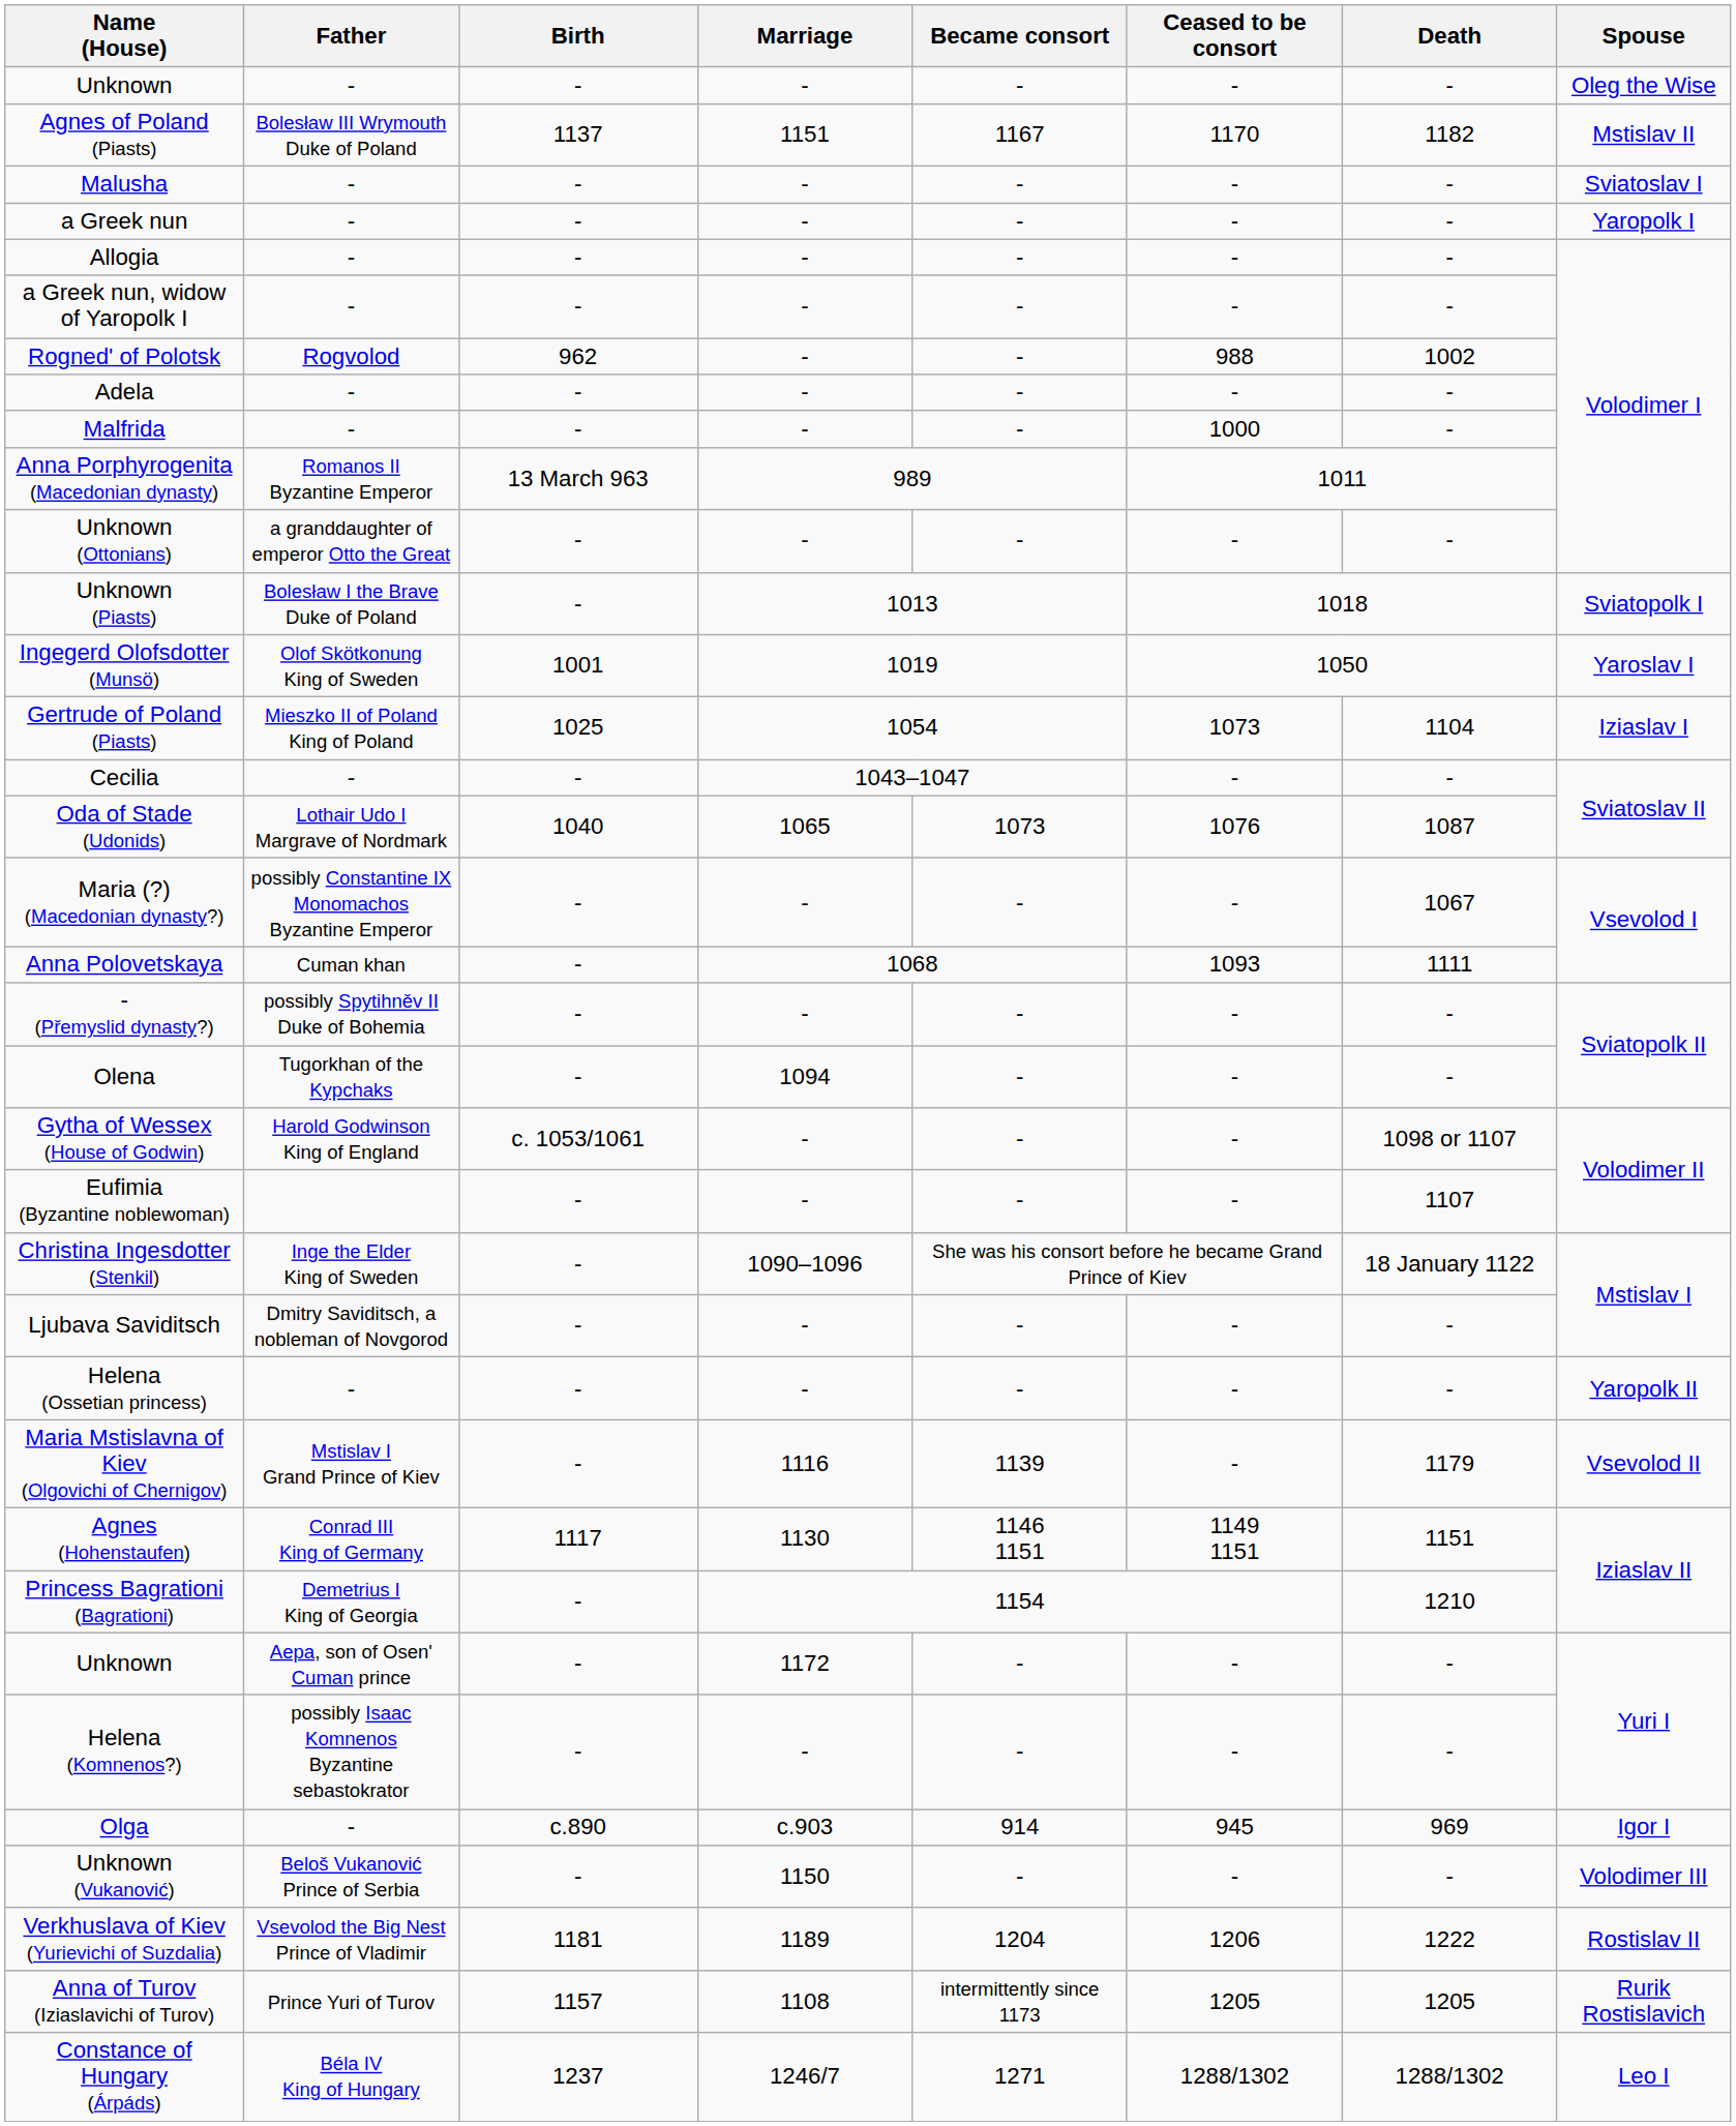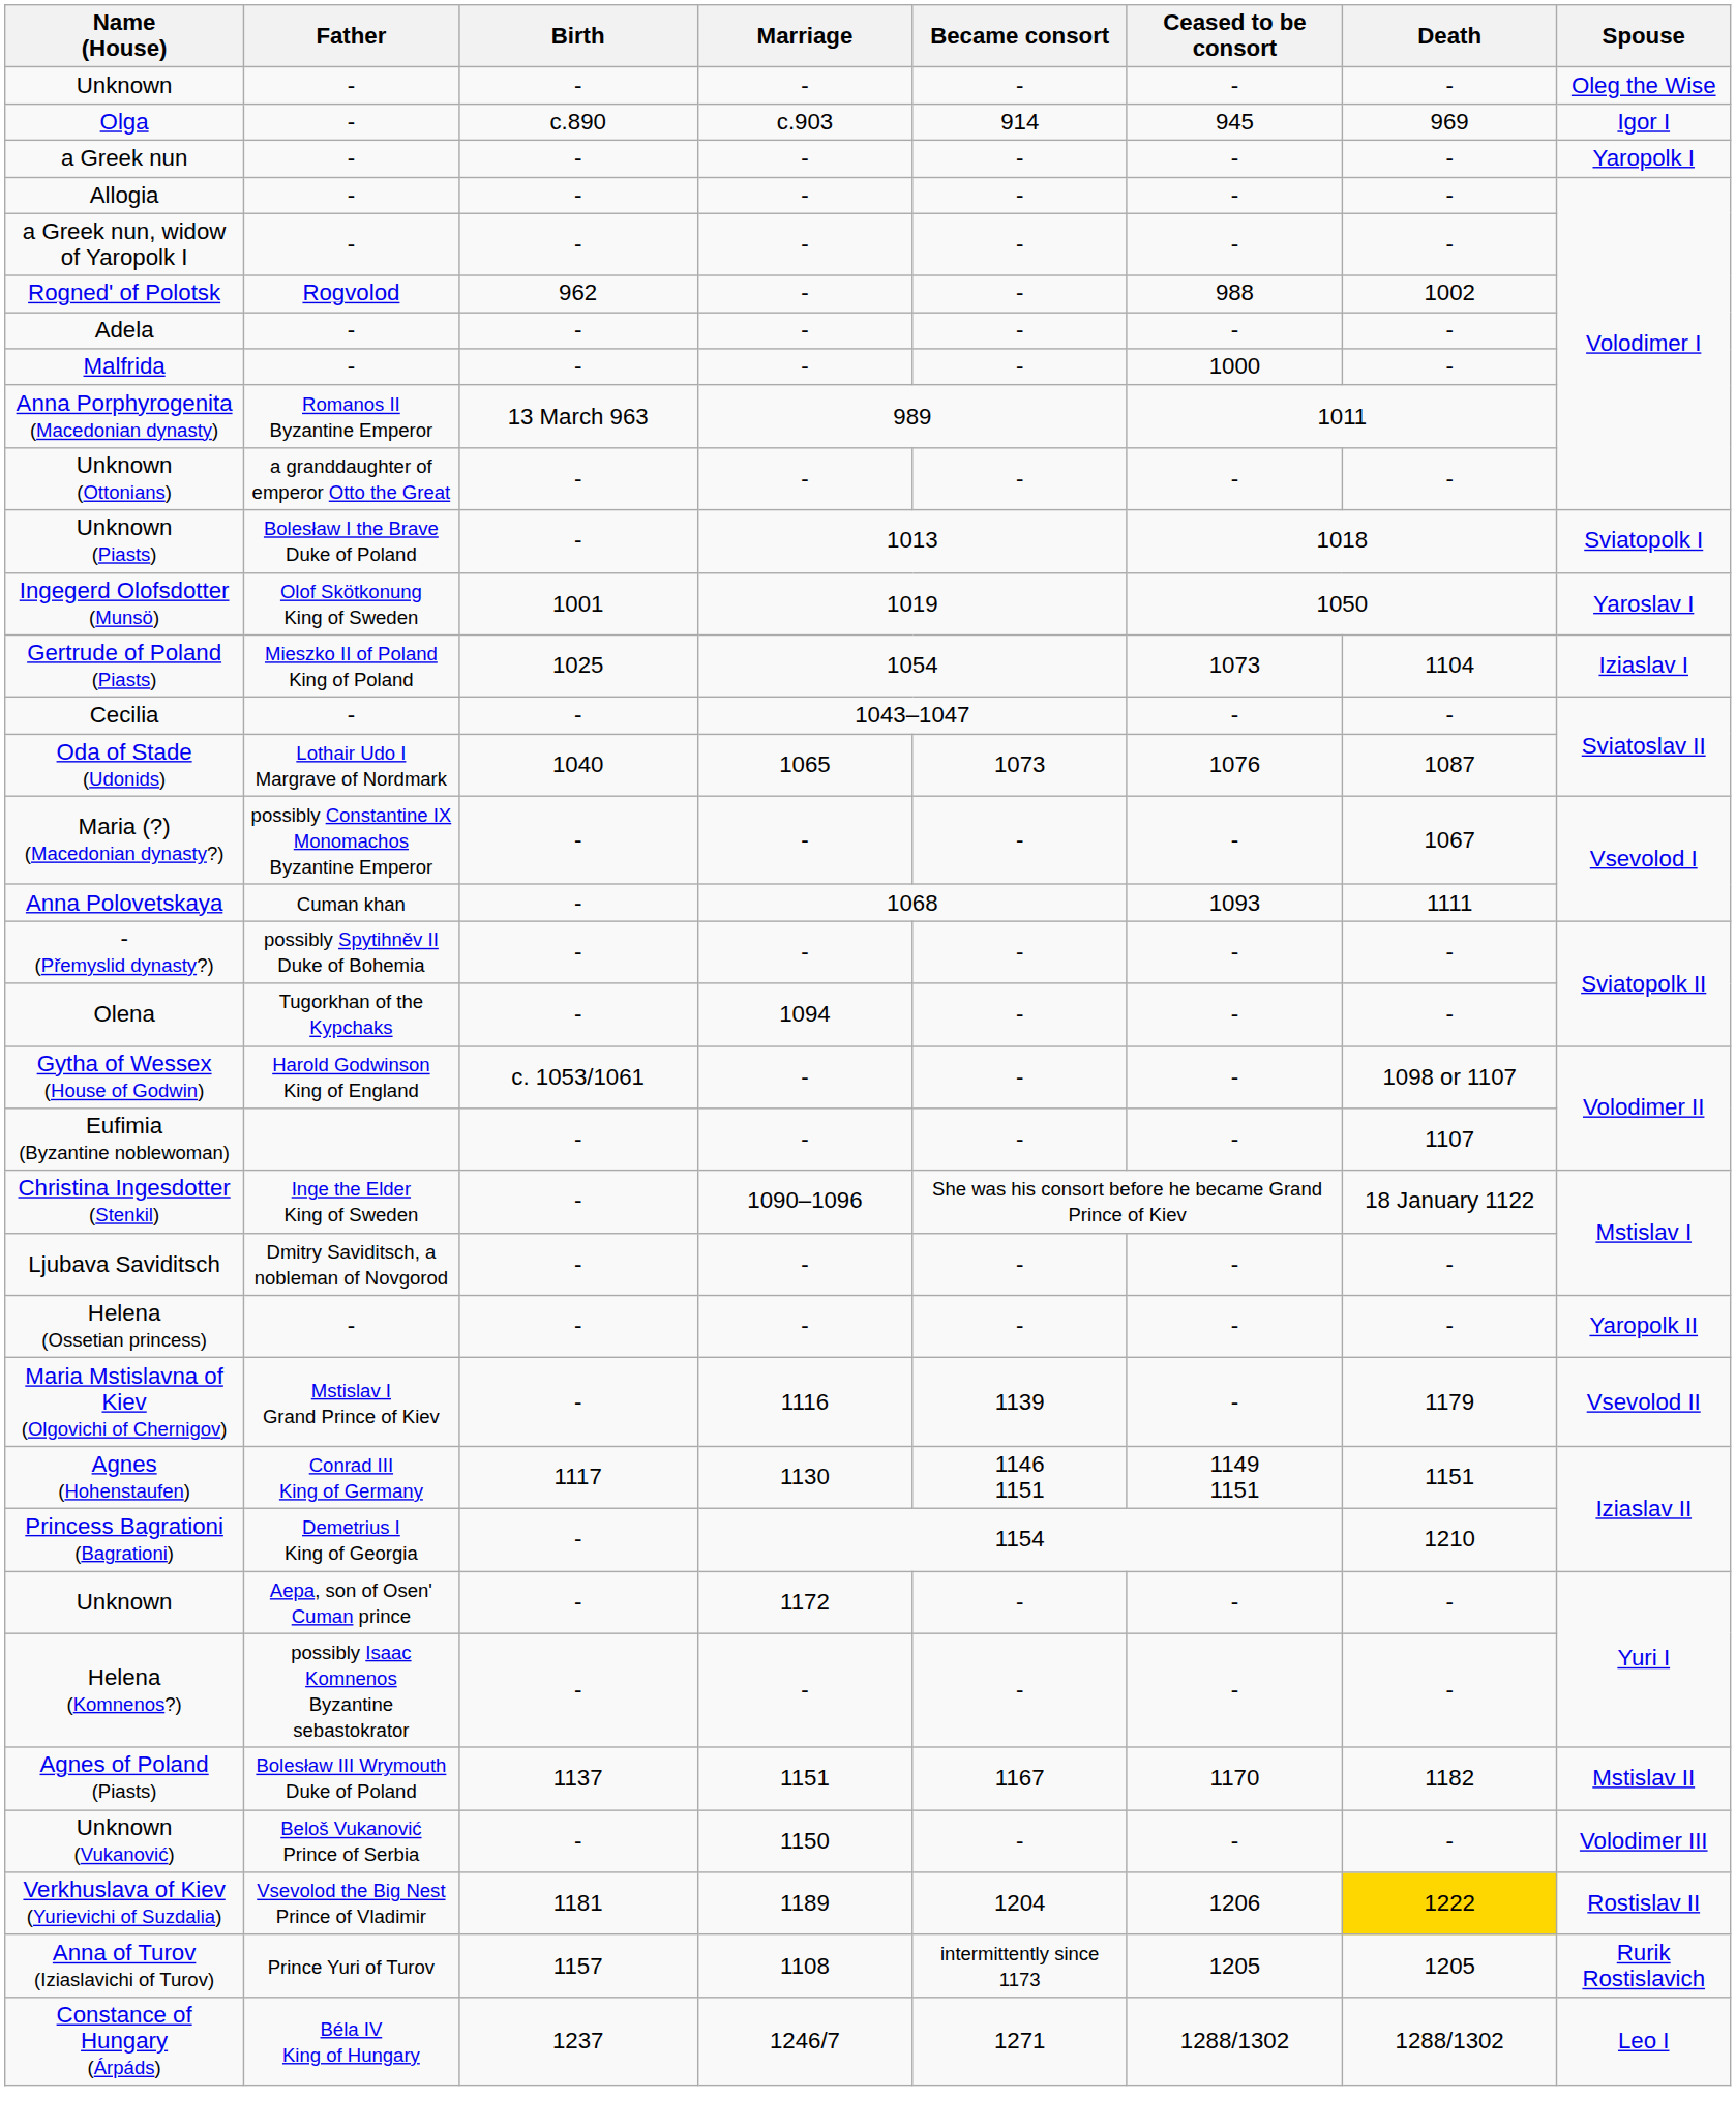rows swapped: Olga <-> Agnes of Poland (Piasts)
- row: Malusha | - | - | - | - | - | - | Sviatoslav I
Verkhuslava of Kiev (Yurievichi of Suzdalia) | Death: no background -> gold background
